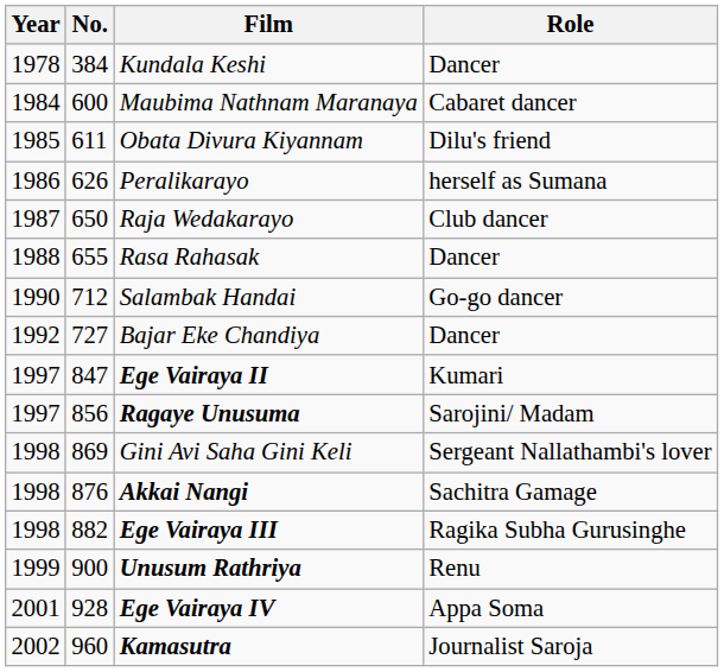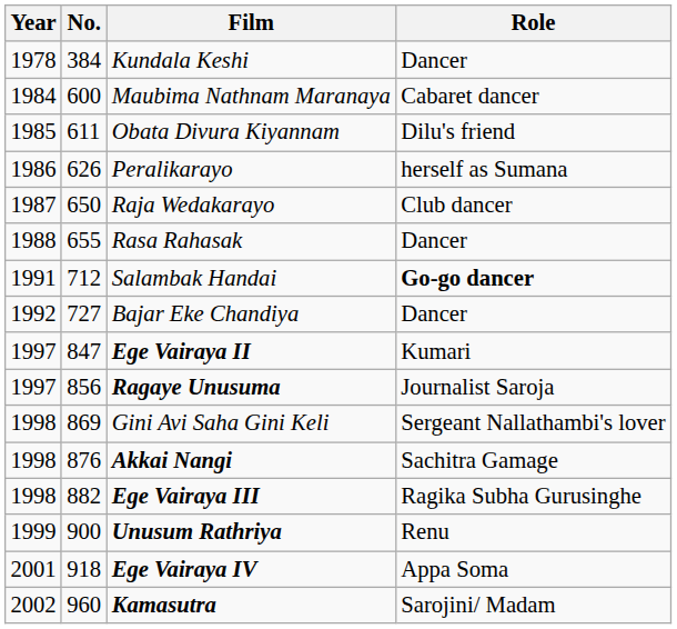Salambak Handai | Year: 1990 -> 1991
Salambak Handai | Role: normal -> bold
Ragaye Unusuma | Role: Sarojini/ Madam -> Journalist Saroja
Ege Vairaya IV | No.: 928 -> 918
Kamasutra | Role: Journalist Saroja -> Sarojini/ Madam
